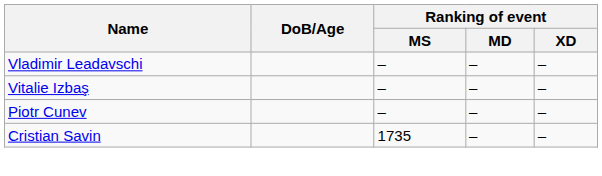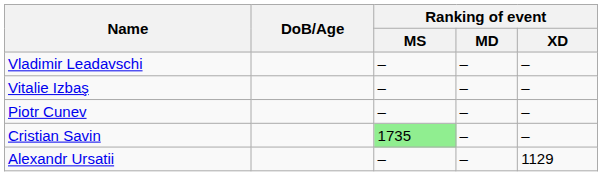Cristian Savin | Ranking of event / MS: no background -> lightgreen background
+ row: Alexandr Ursatii | – | – | 1129
